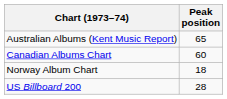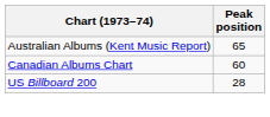- row: Norway Album Chart | 18
